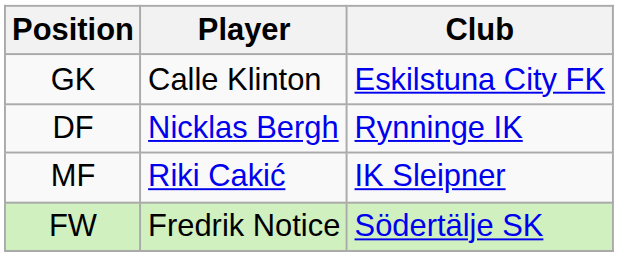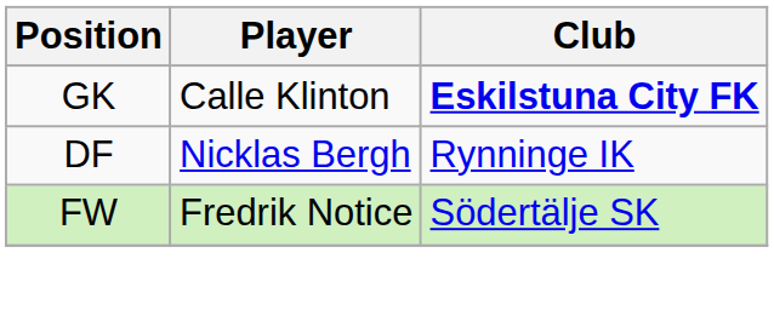GK | Club: normal -> bold
- row: MF | Riki Cakić | IK Sleipner
